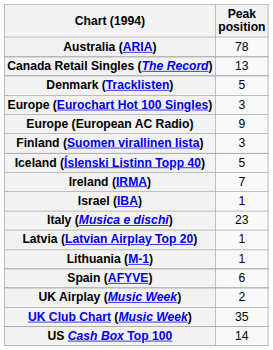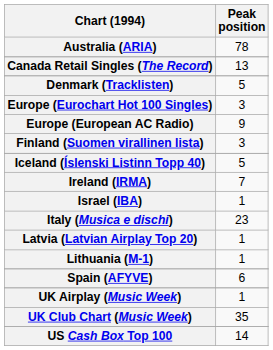UK Airplay (Music Week) | Peak position: 2 -> 1
